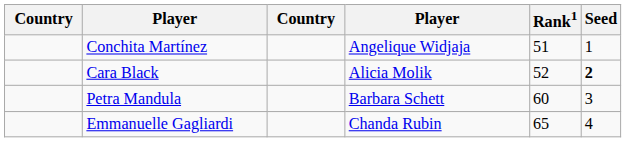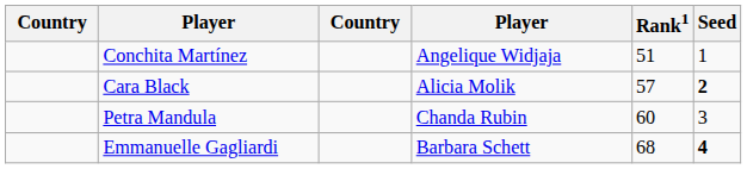Cara Black | Rank1: 52 -> 57
Petra Mandula | column 4: Barbara Schett -> Chanda Rubin
Emmanuelle Gagliardi | column 4: Chanda Rubin -> Barbara Schett
Emmanuelle Gagliardi | Rank1: 65 -> 68
Emmanuelle Gagliardi | Seed: normal -> bold
